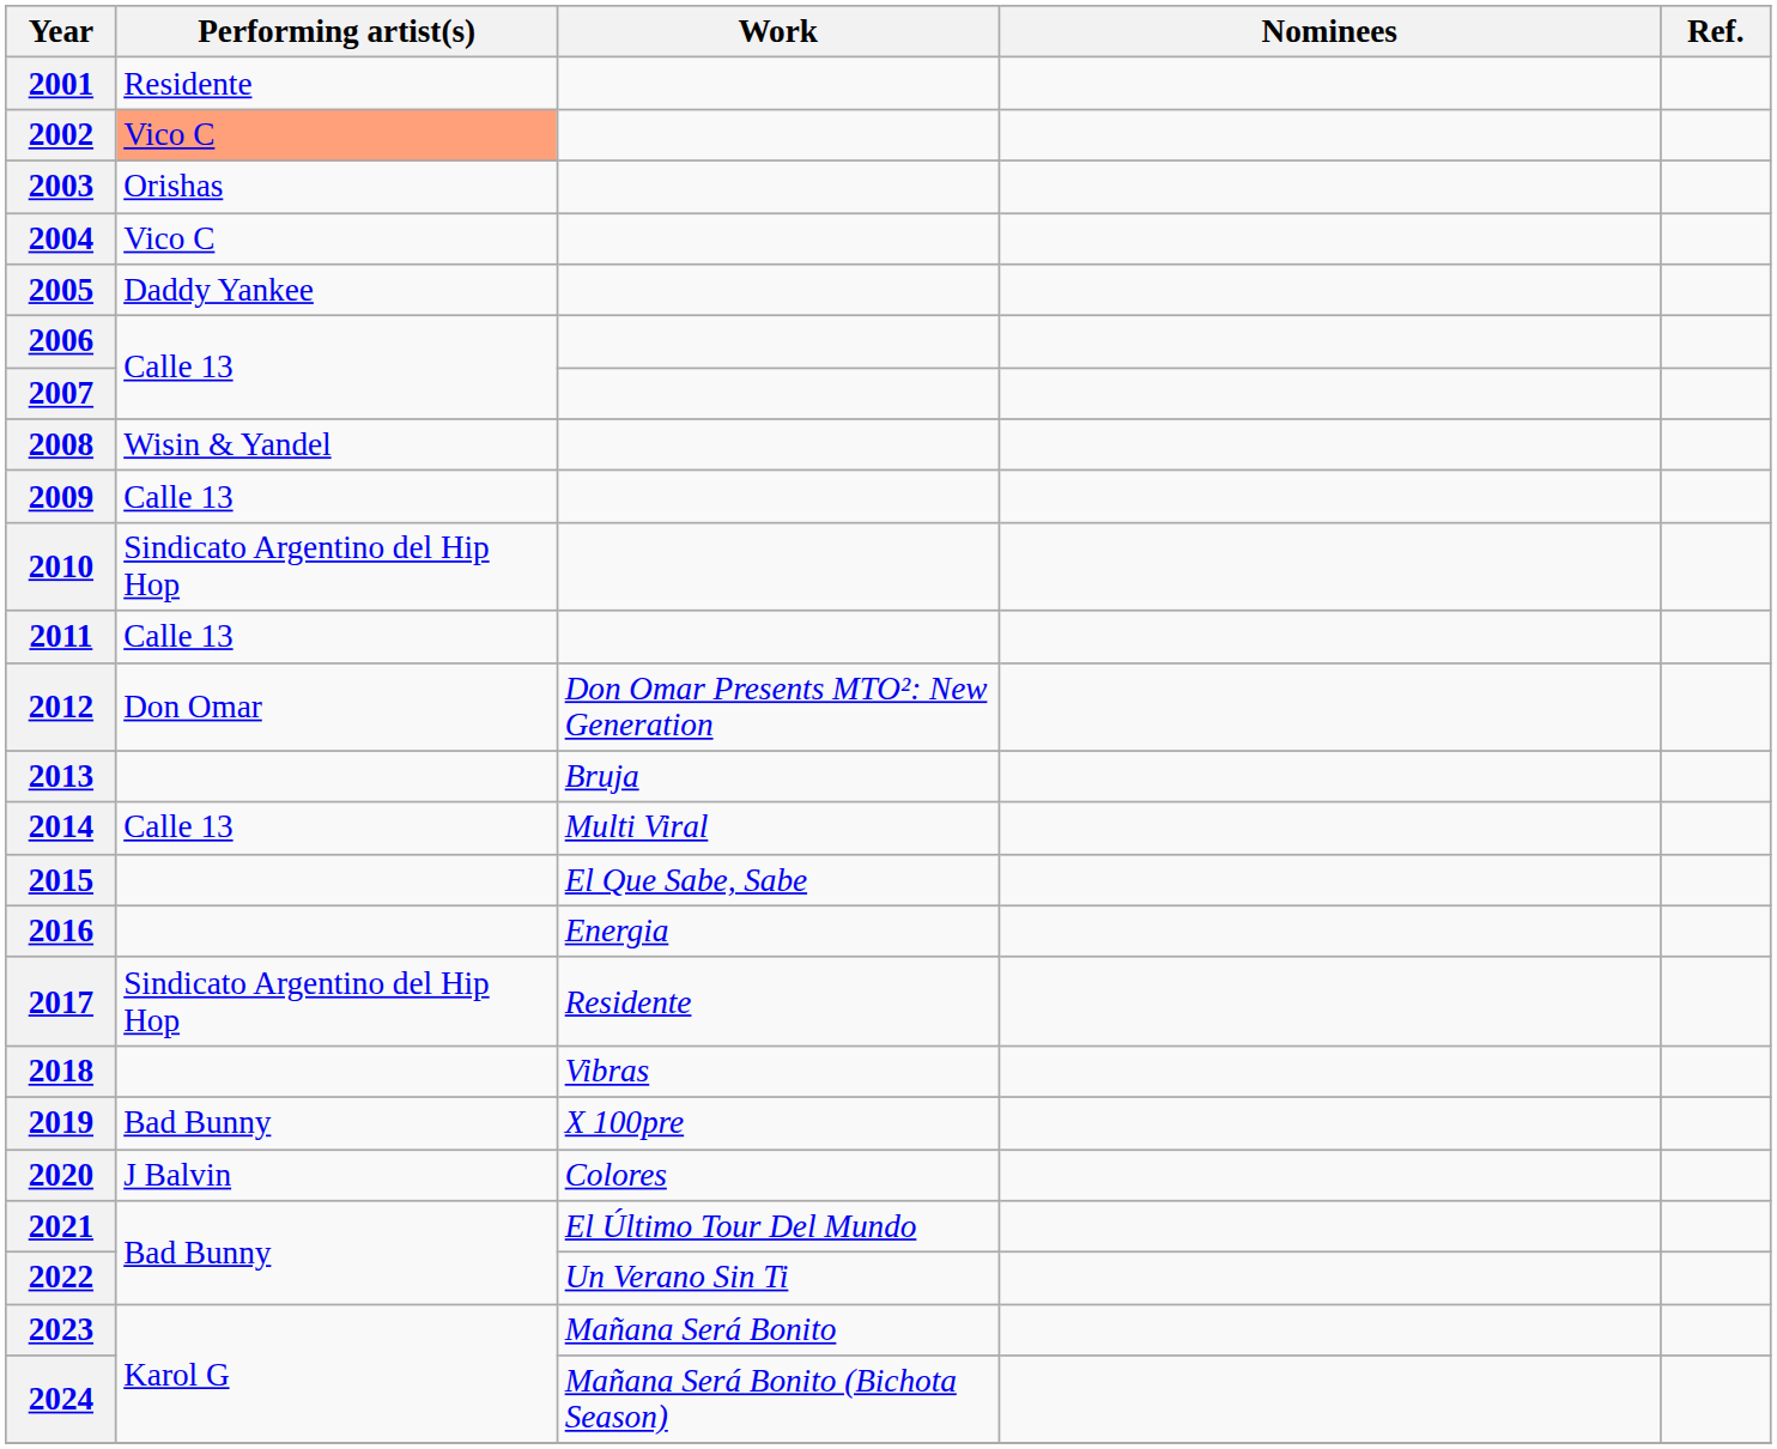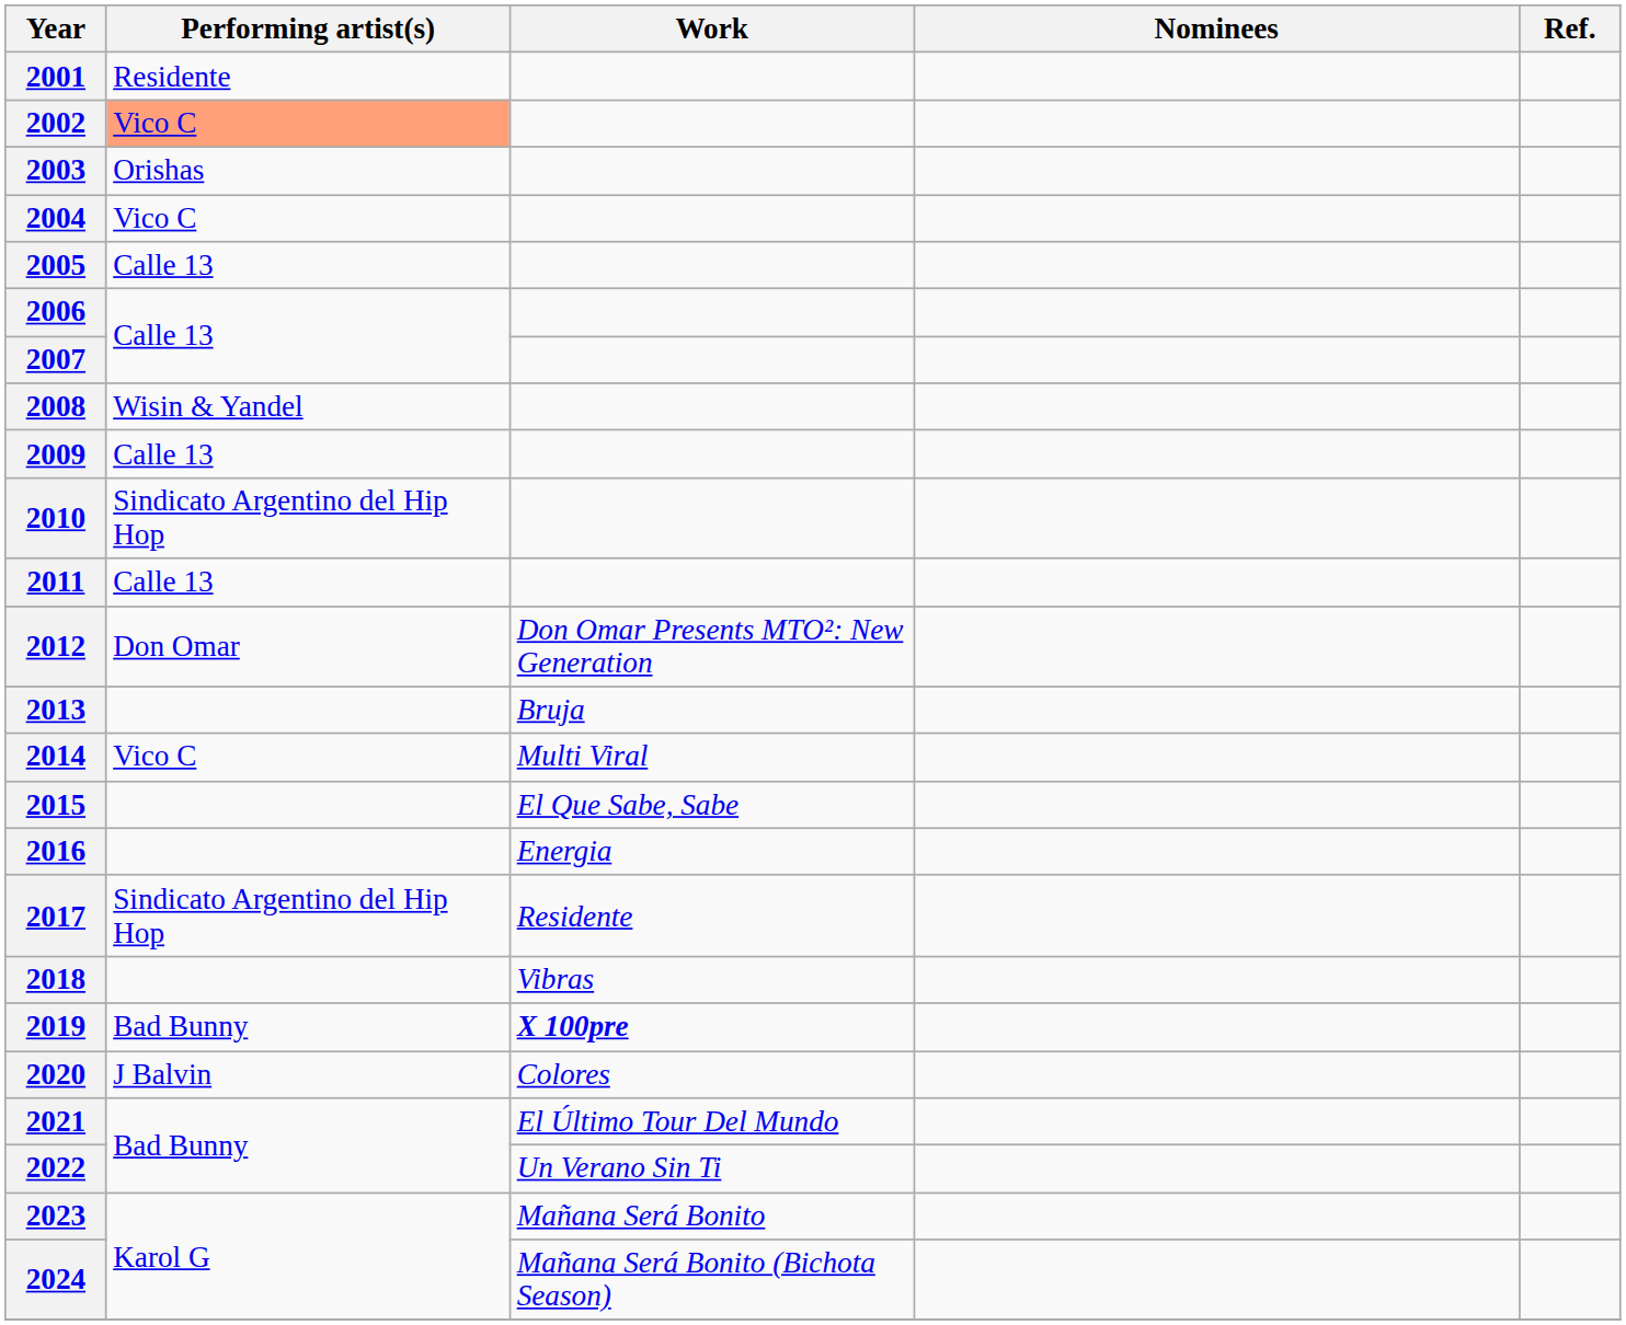2005 | Performing artist(s): Daddy Yankee -> Calle 13
2014 | Performing artist(s): Calle 13 -> Vico C
2019 | Work: normal -> bold
